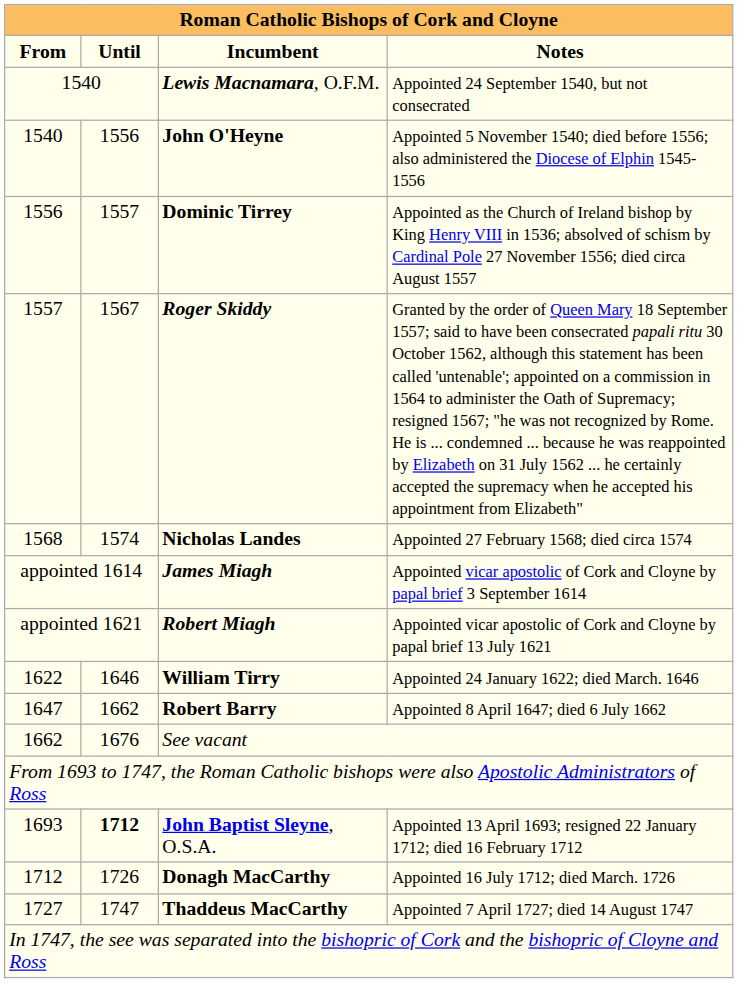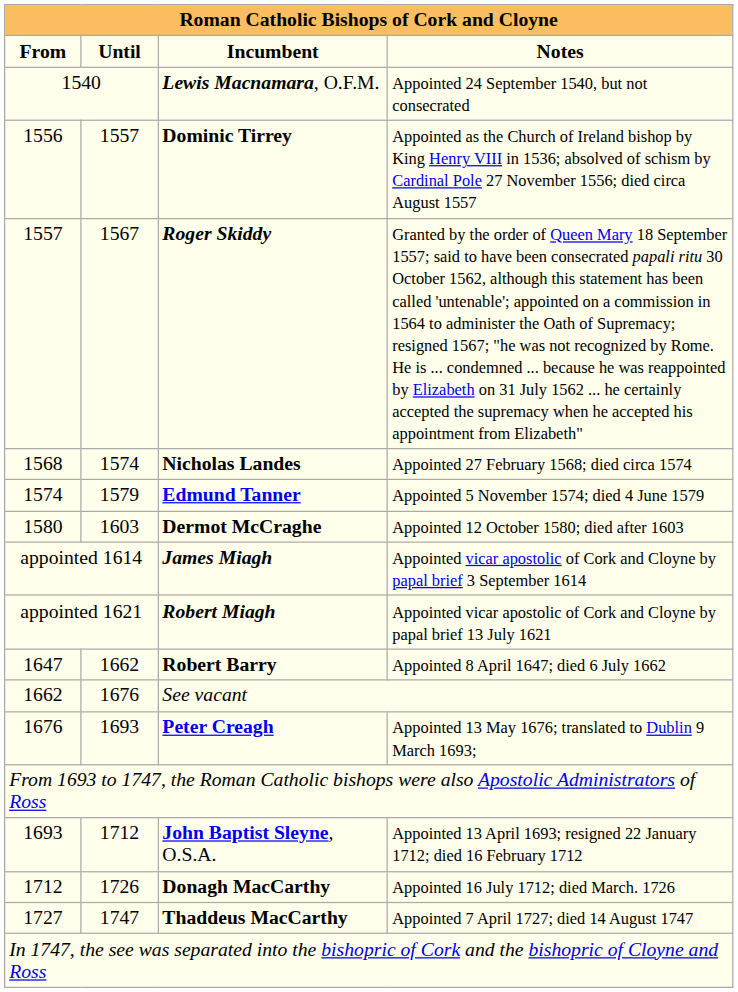- row: 1540 | 1556 | John O'Heyne | Appointed 5 November 1540; died before 1556; also administered the Diocese of Elphin 1545-1556
+ row: 1574 | 1579 | Edmund Tanner | Appointed 5 November 1574; died 4 June 1579
+ row: 1580 | 1603 | Dermot McCraghe | Appointed 12 October 1580; died after 1603
- row: 1622 | 1646 | William Tirry | Appointed 24 January 1622; died March. 1646
+ row: 1676 | 1693 | Peter Creagh | Appointed 13 May 1676; translated to Dublin 9 March 1693;
John Baptist Sleyne, O.S.A. | Until: bold -> normal
